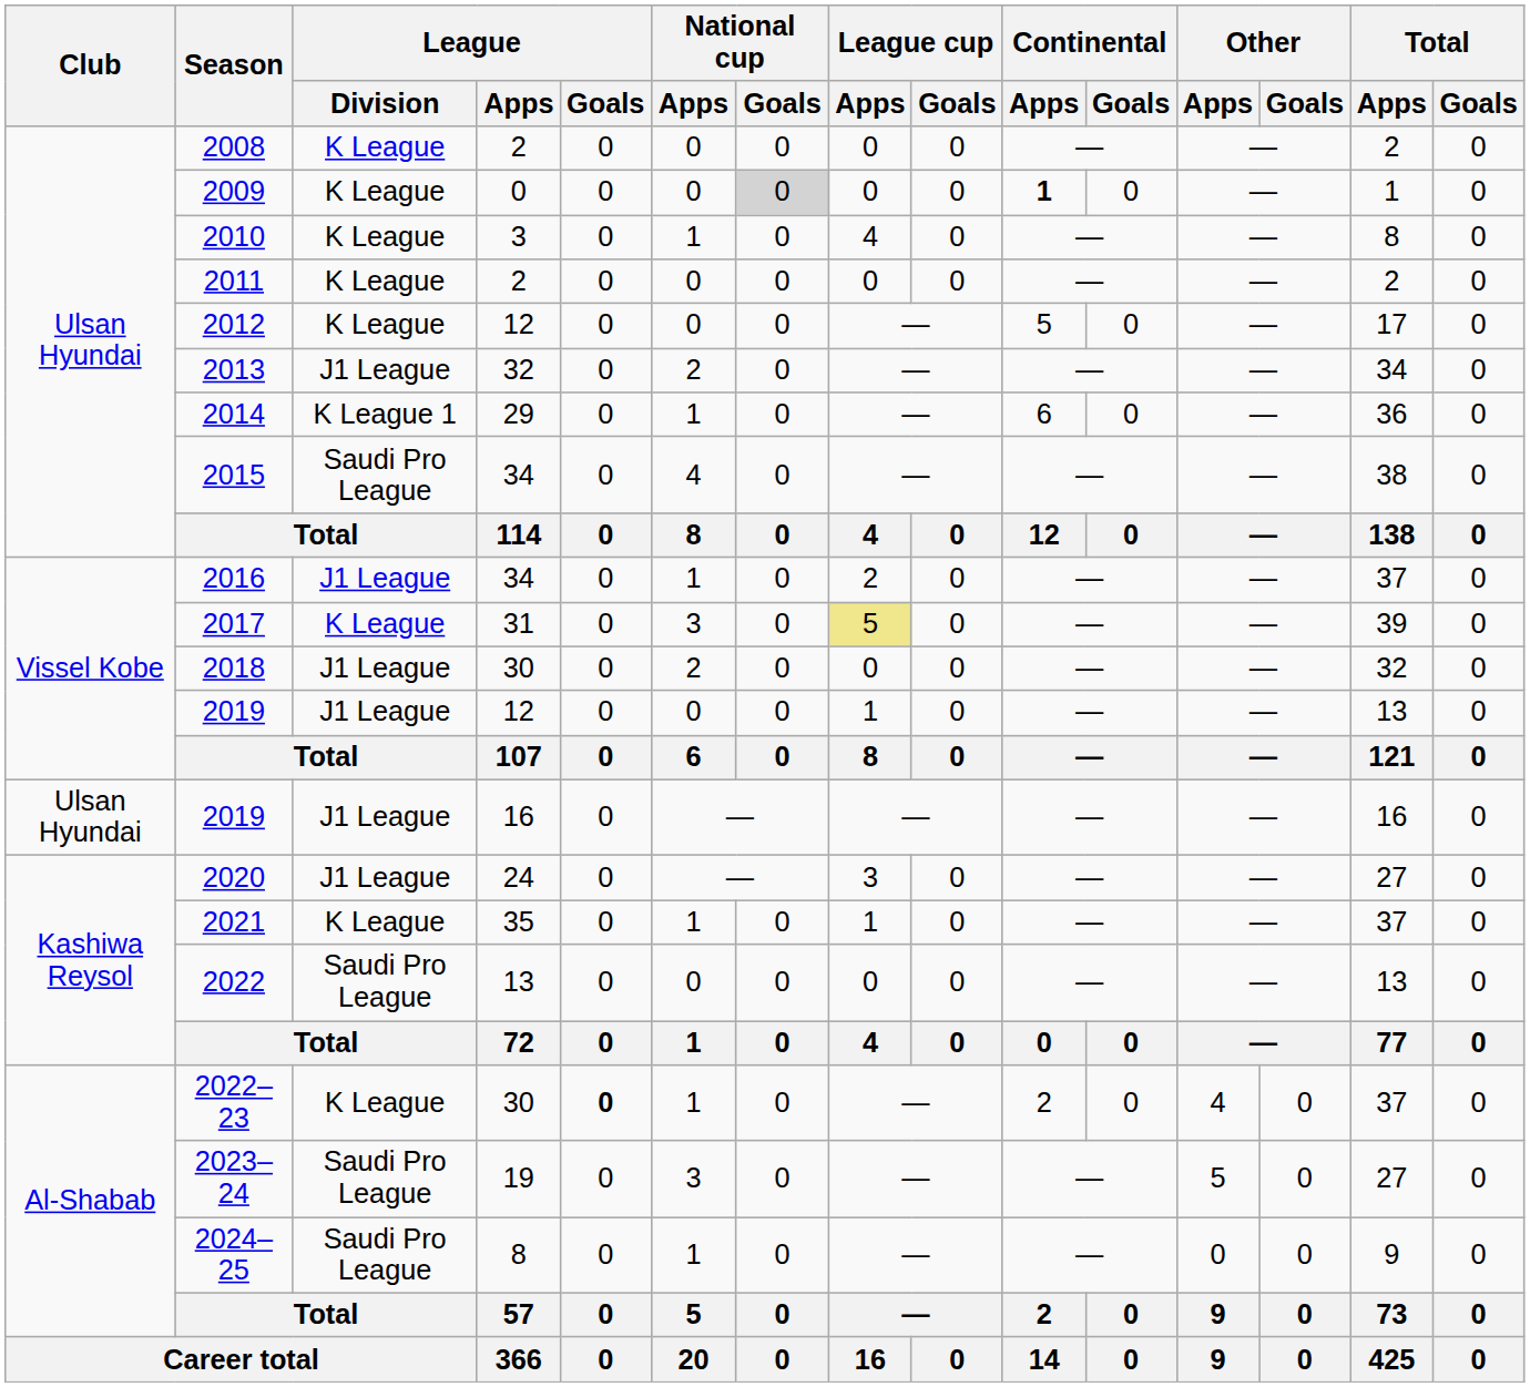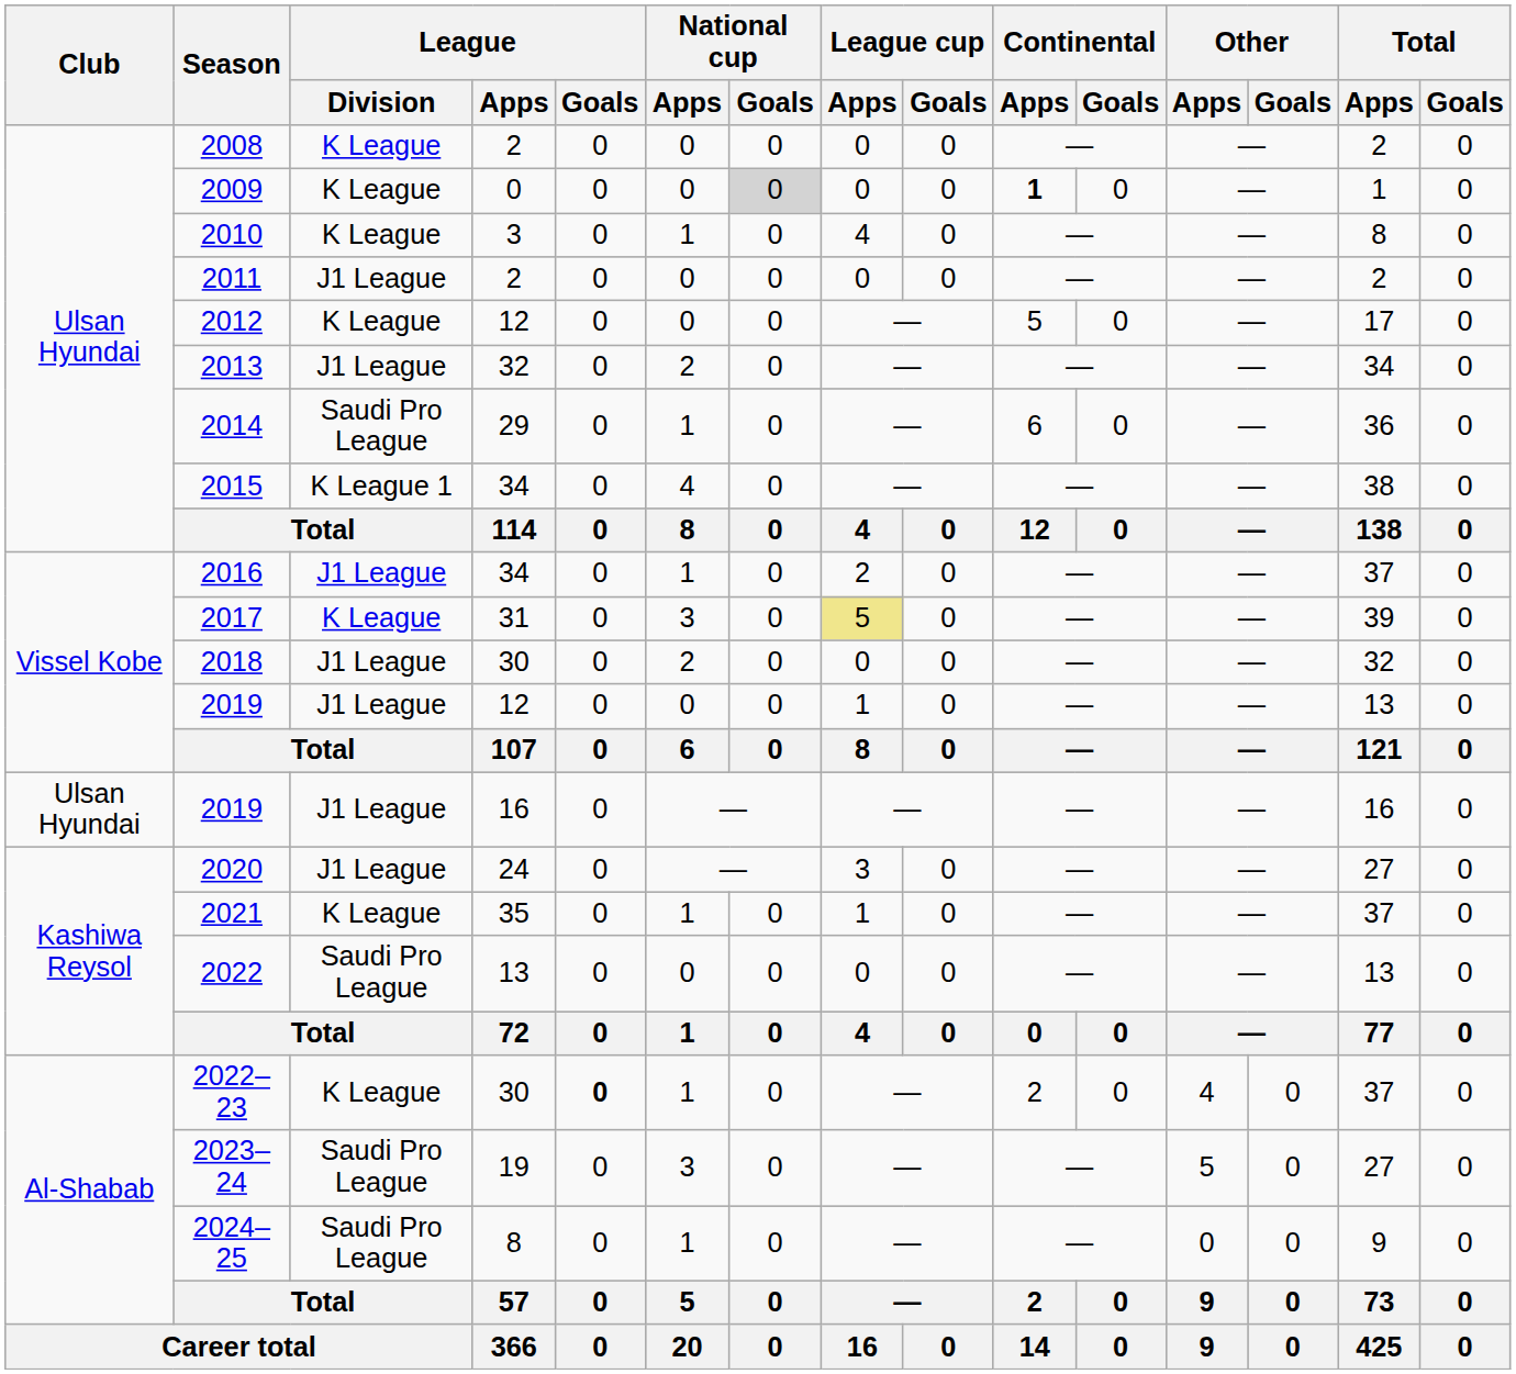2011 | League / Division: K League -> J1 League
2014 | League / Division: K League 1 -> Saudi Pro League
2015 | League / Division: Saudi Pro League -> K League 1
